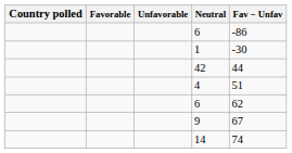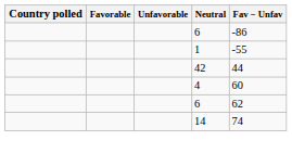1 | Fav − Unfav: -30 -> -55
4 | Fav − Unfav: 51 -> 60
- row: 9 | 67
